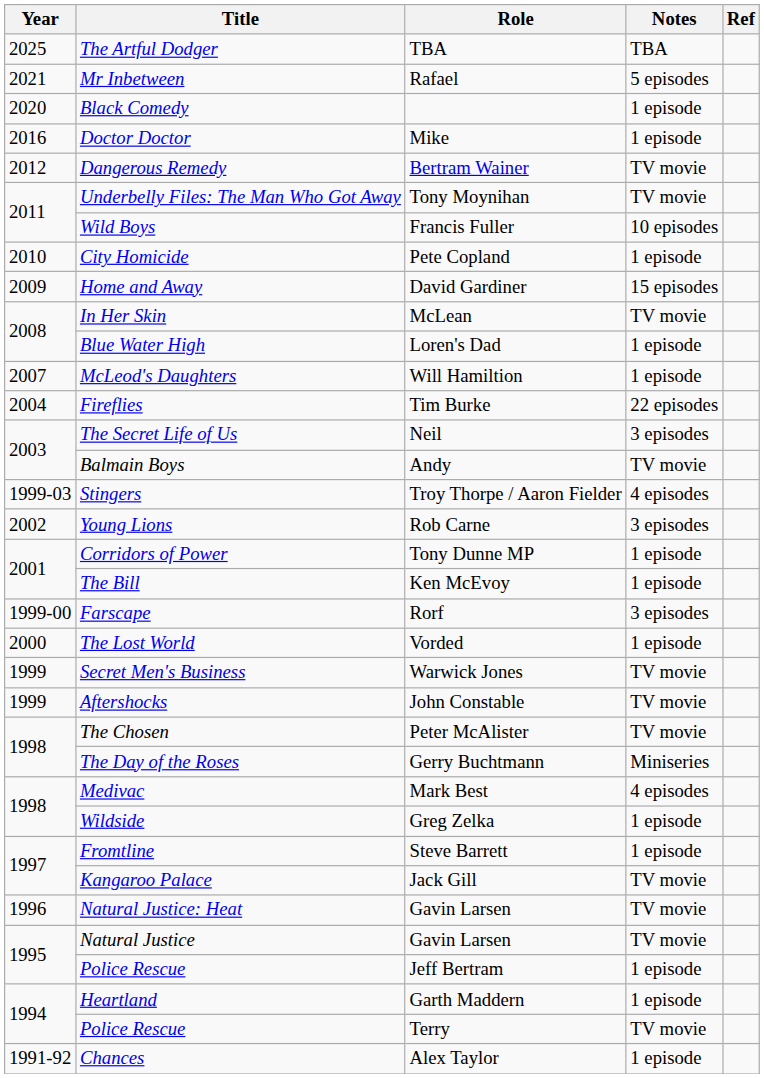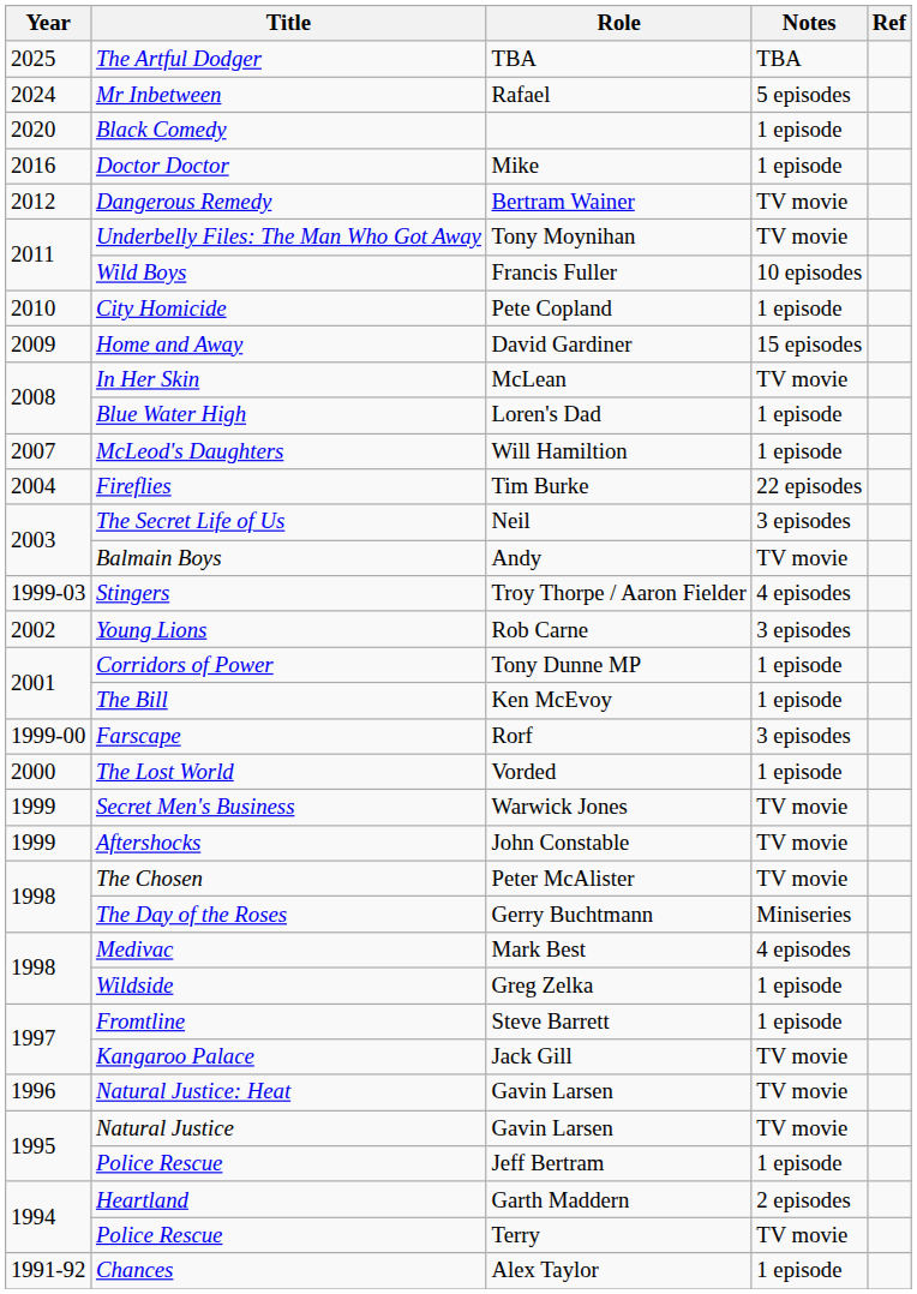Mr Inbetween | Year: 2021 -> 2024
Heartland | Notes: 1 episode -> 2 episodes
